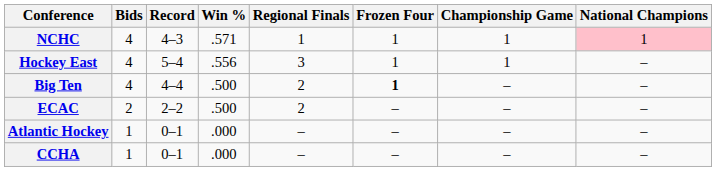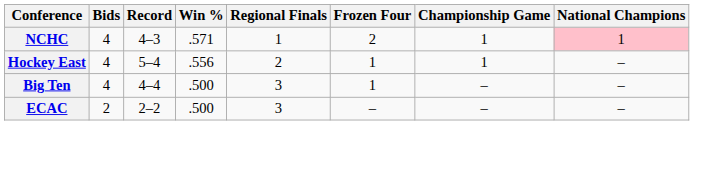NCHC | Frozen Four: 1 -> 2
Hockey East | Regional Finals: 3 -> 2
Big Ten | Regional Finals: 2 -> 3
Big Ten | Frozen Four: bold -> normal
ECAC | Regional Finals: 2 -> 3
- row: Atlantic Hockey | 1 | 0–1 | .000 | – | – | – | –
- row: CCHA | 1 | 0–1 | .000 | – | – | – | –
